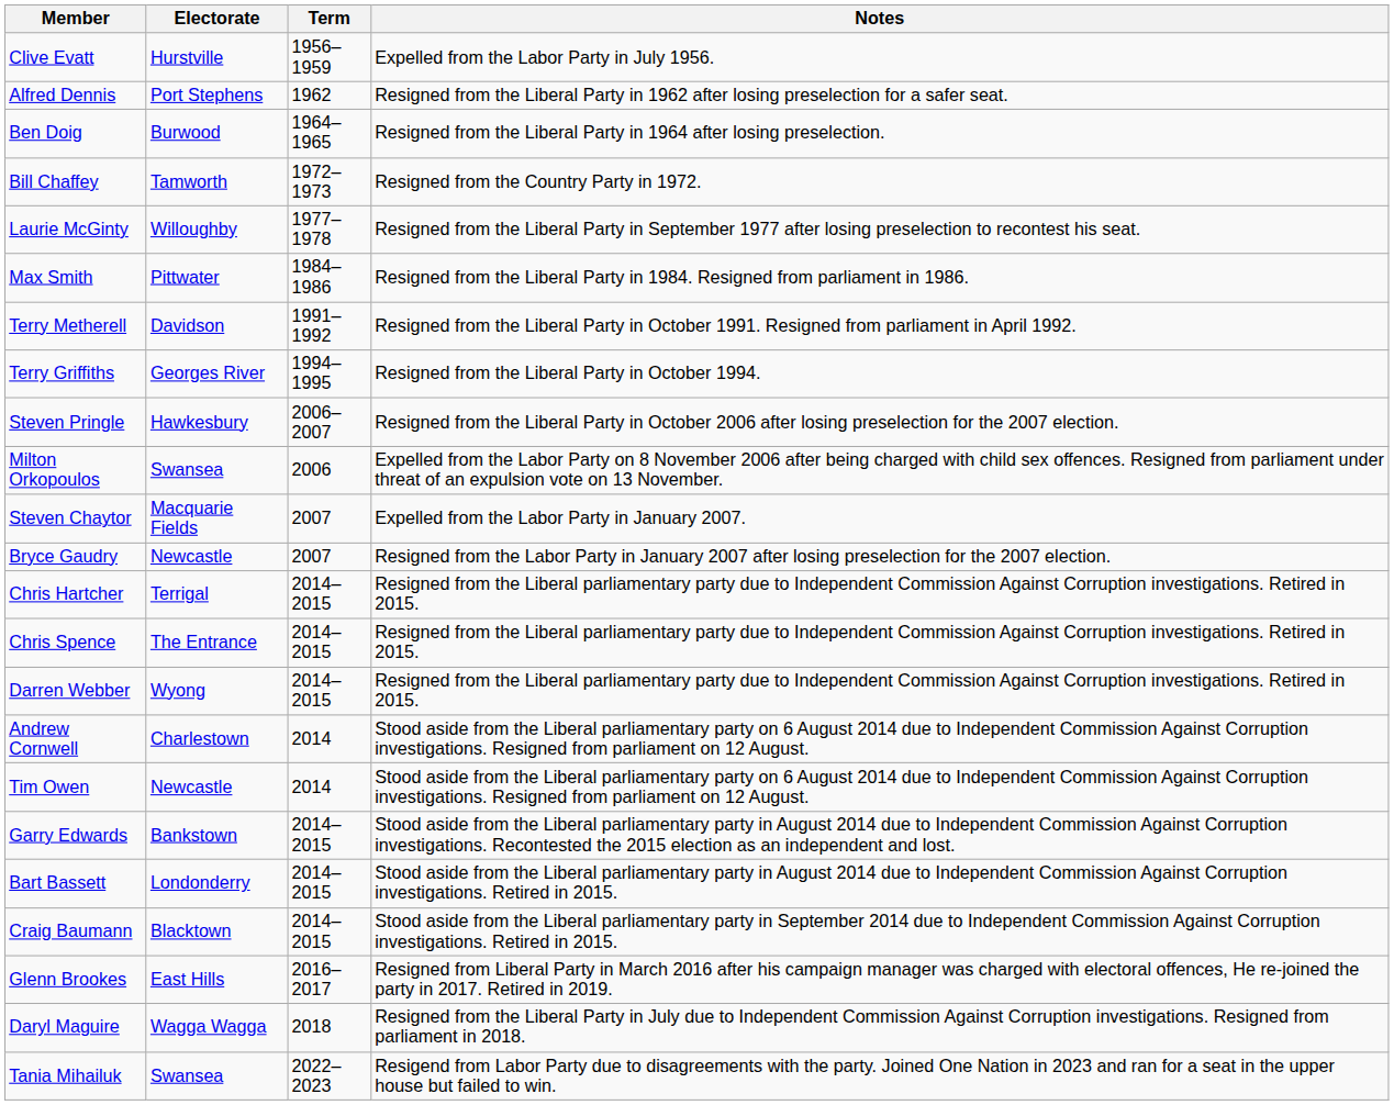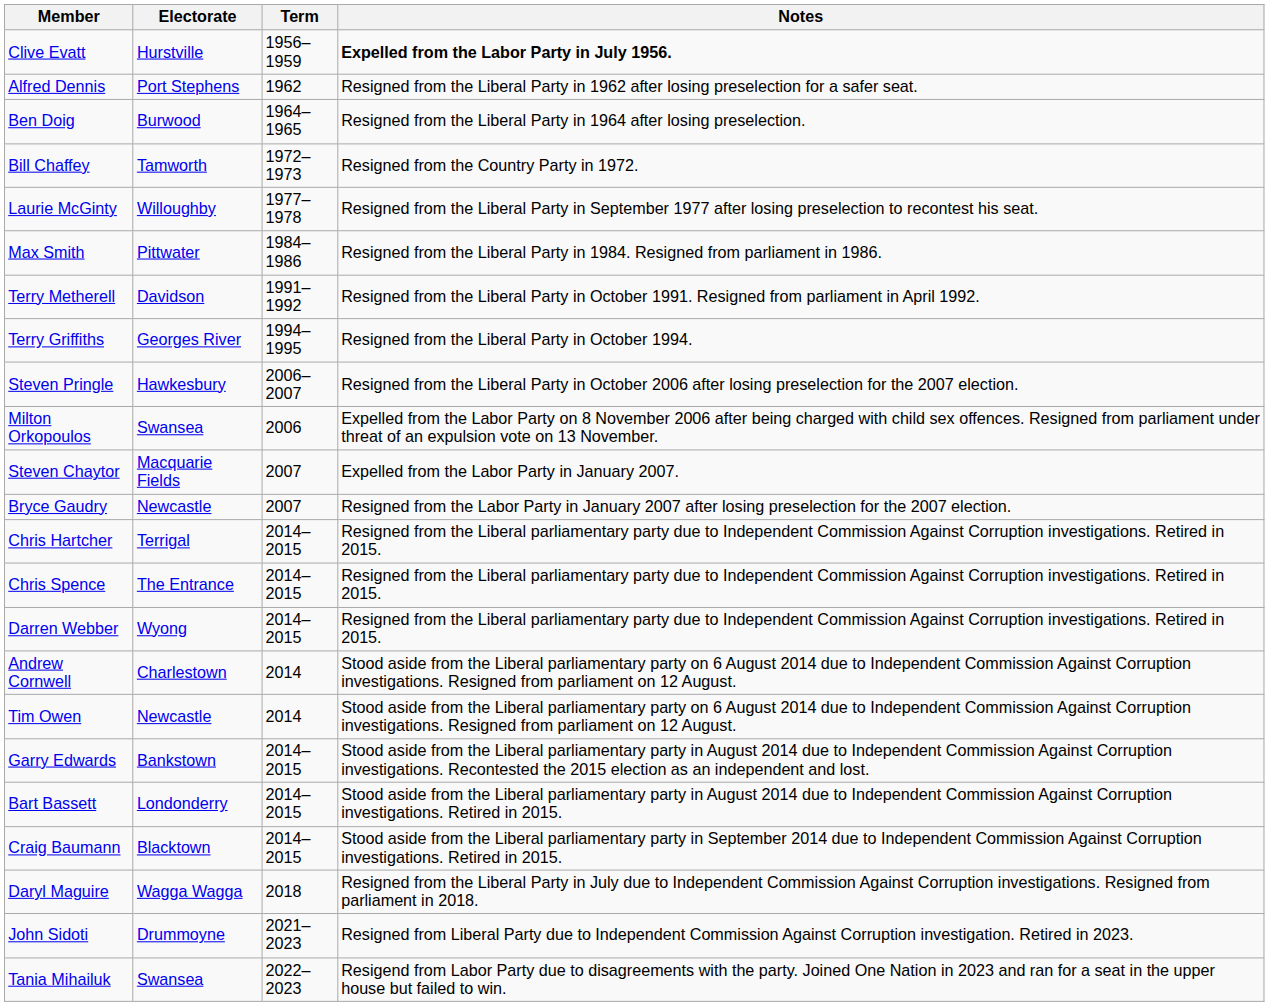Clive Evatt | Notes: normal -> bold
- row: Glenn Brookes | East Hills | 2016–2017 | Resigned from Liberal Party in March 2016 after his campaign manager was charged with electoral offences, He re-joined the party in 2017. Retired in 2019.
+ row: John Sidoti | Drummoyne | 2021–2023 | Resigned from Liberal Party due to Independent Commission Against Corruption investigation. Retired in 2023.
